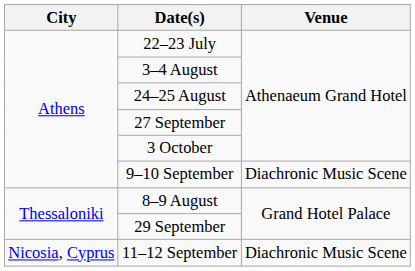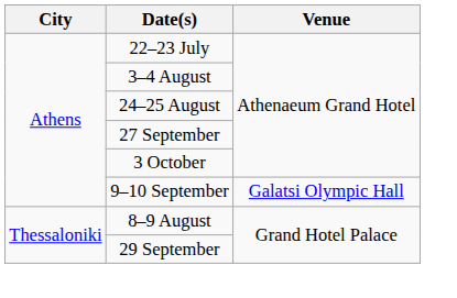9–10 September | Venue: Diachronic Music Scene -> Galatsi Olympic Hall
- row: Nicosia, Cyprus | 11–12 September | Diachronic Music Scene
